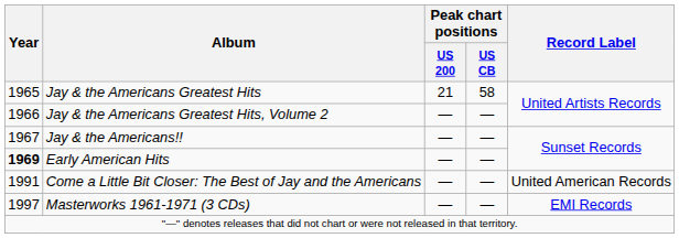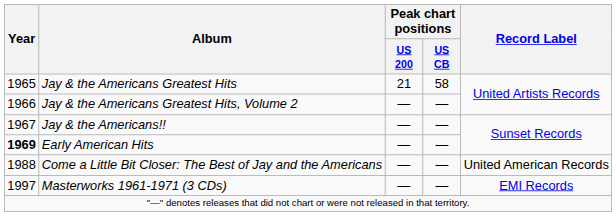Come a Little Bit Closer: The Best of Jay and the Americans | Year: 1991 -> 1988
